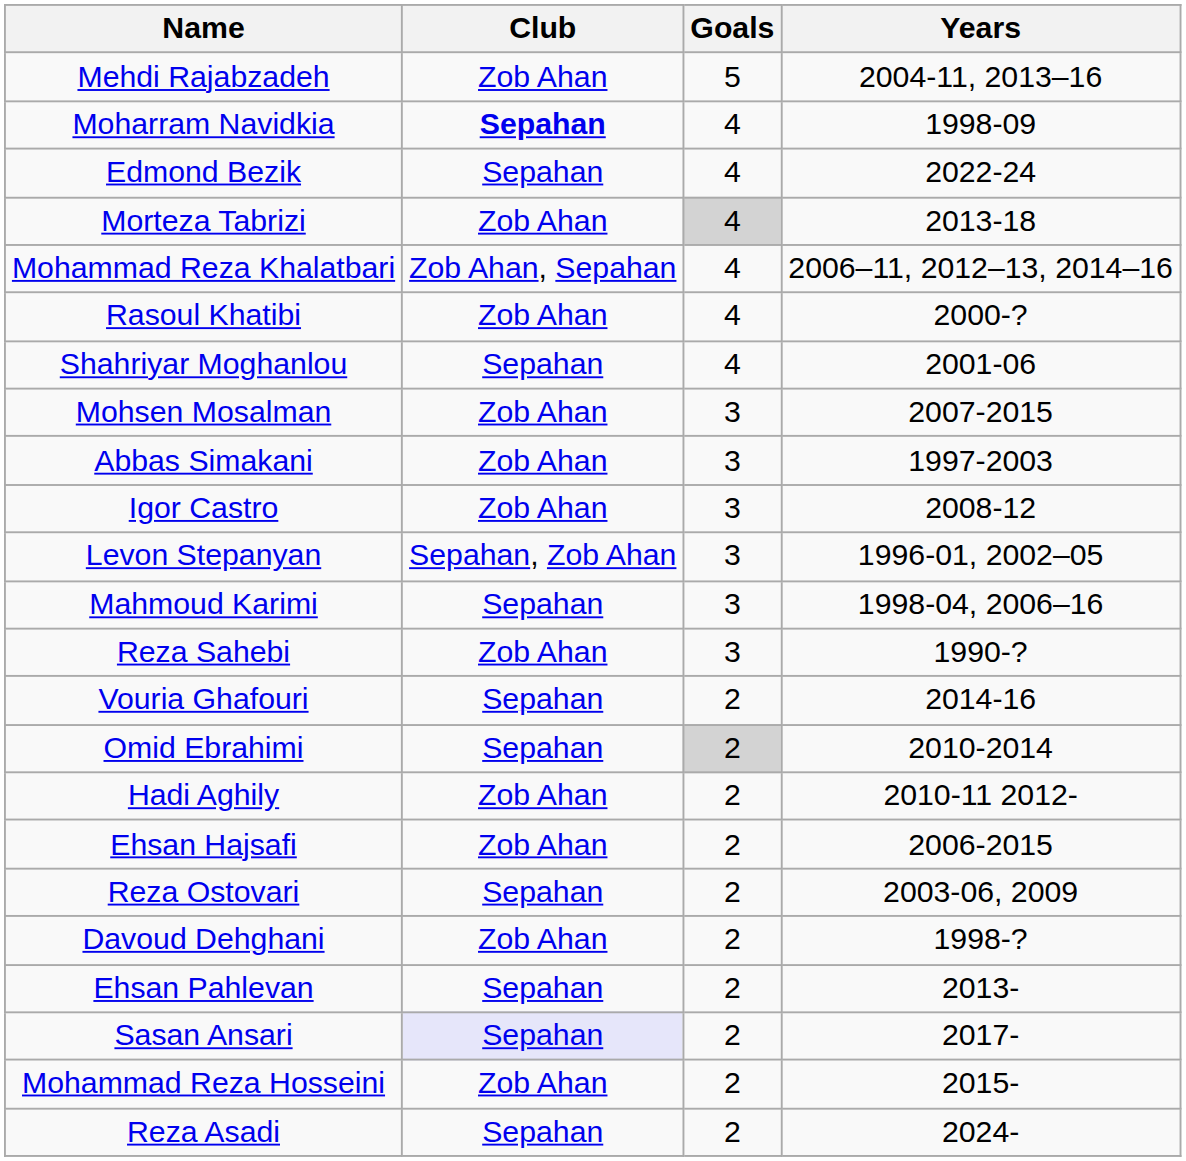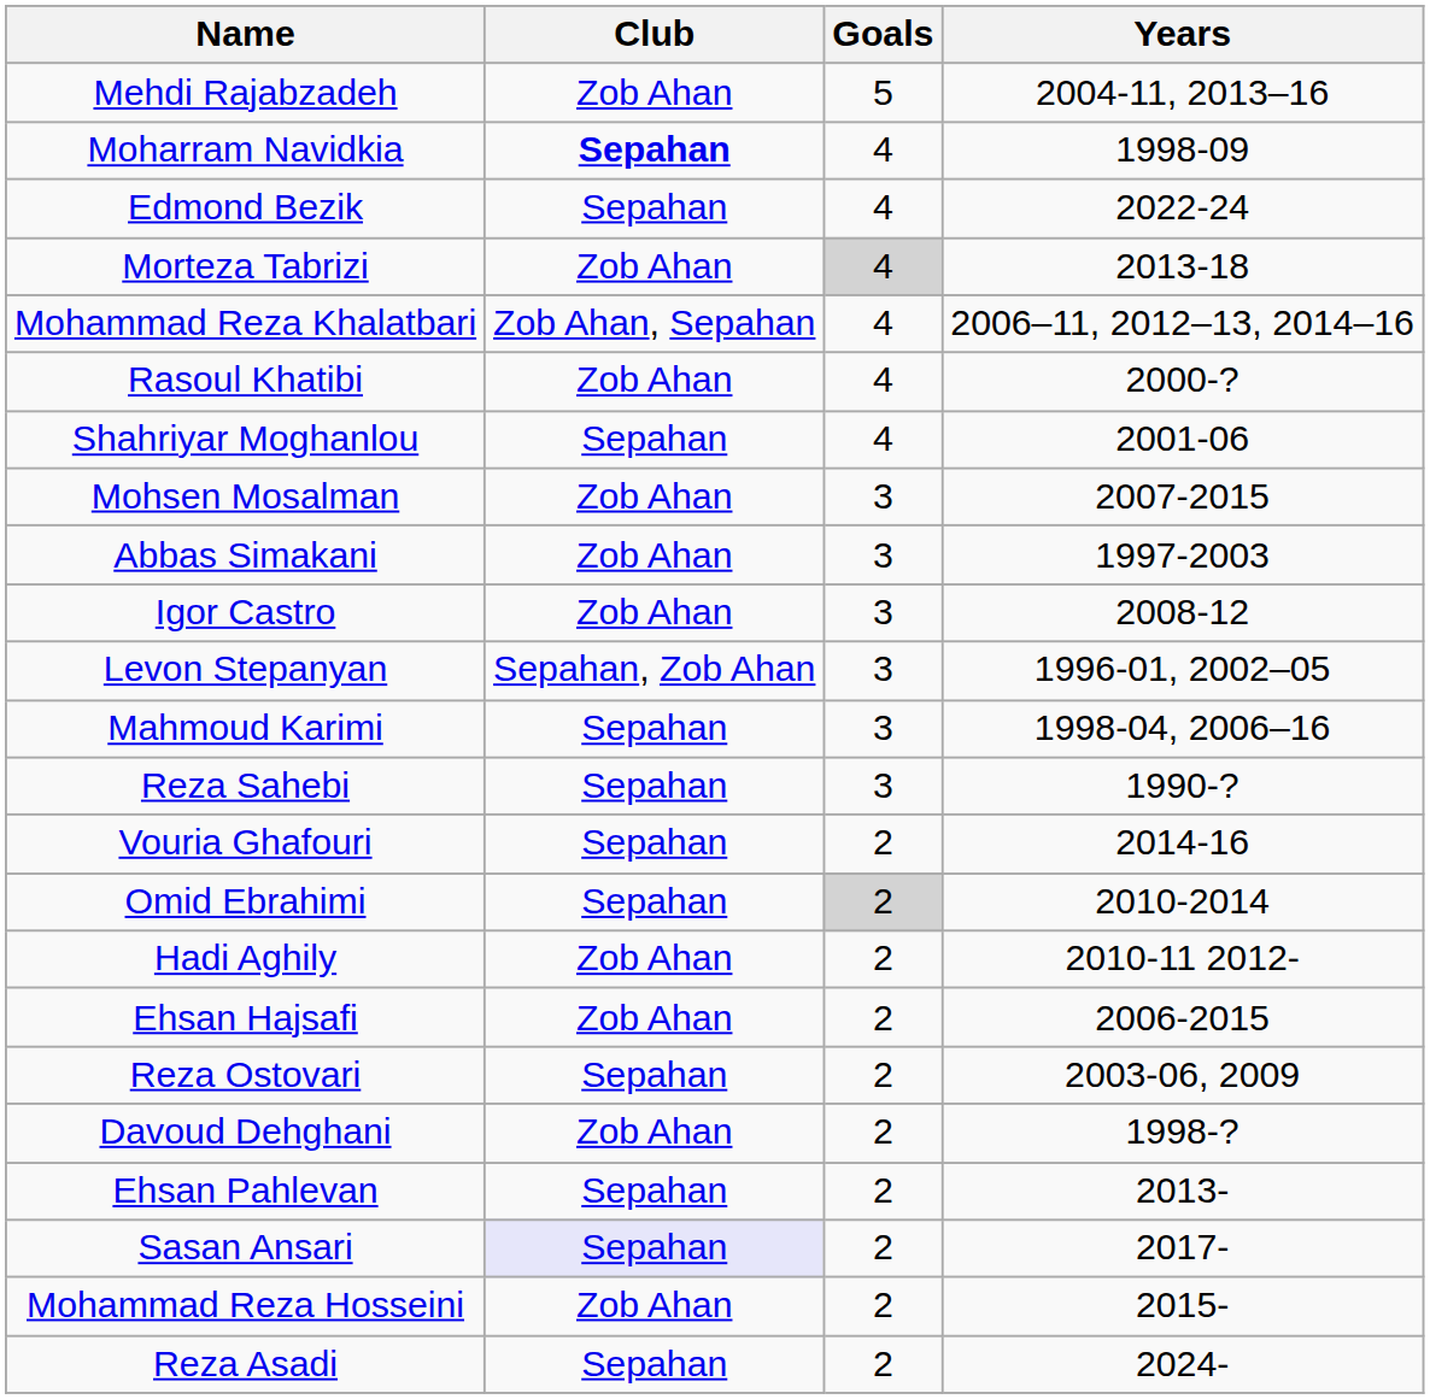Reza Sahebi | Club: Zob Ahan -> Sepahan
